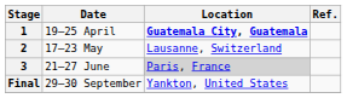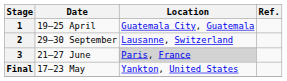1 | Location: bold -> normal
2 | Date: 17–23 May -> 29–30 September
Final | Date: 29–30 September -> 17–23 May
